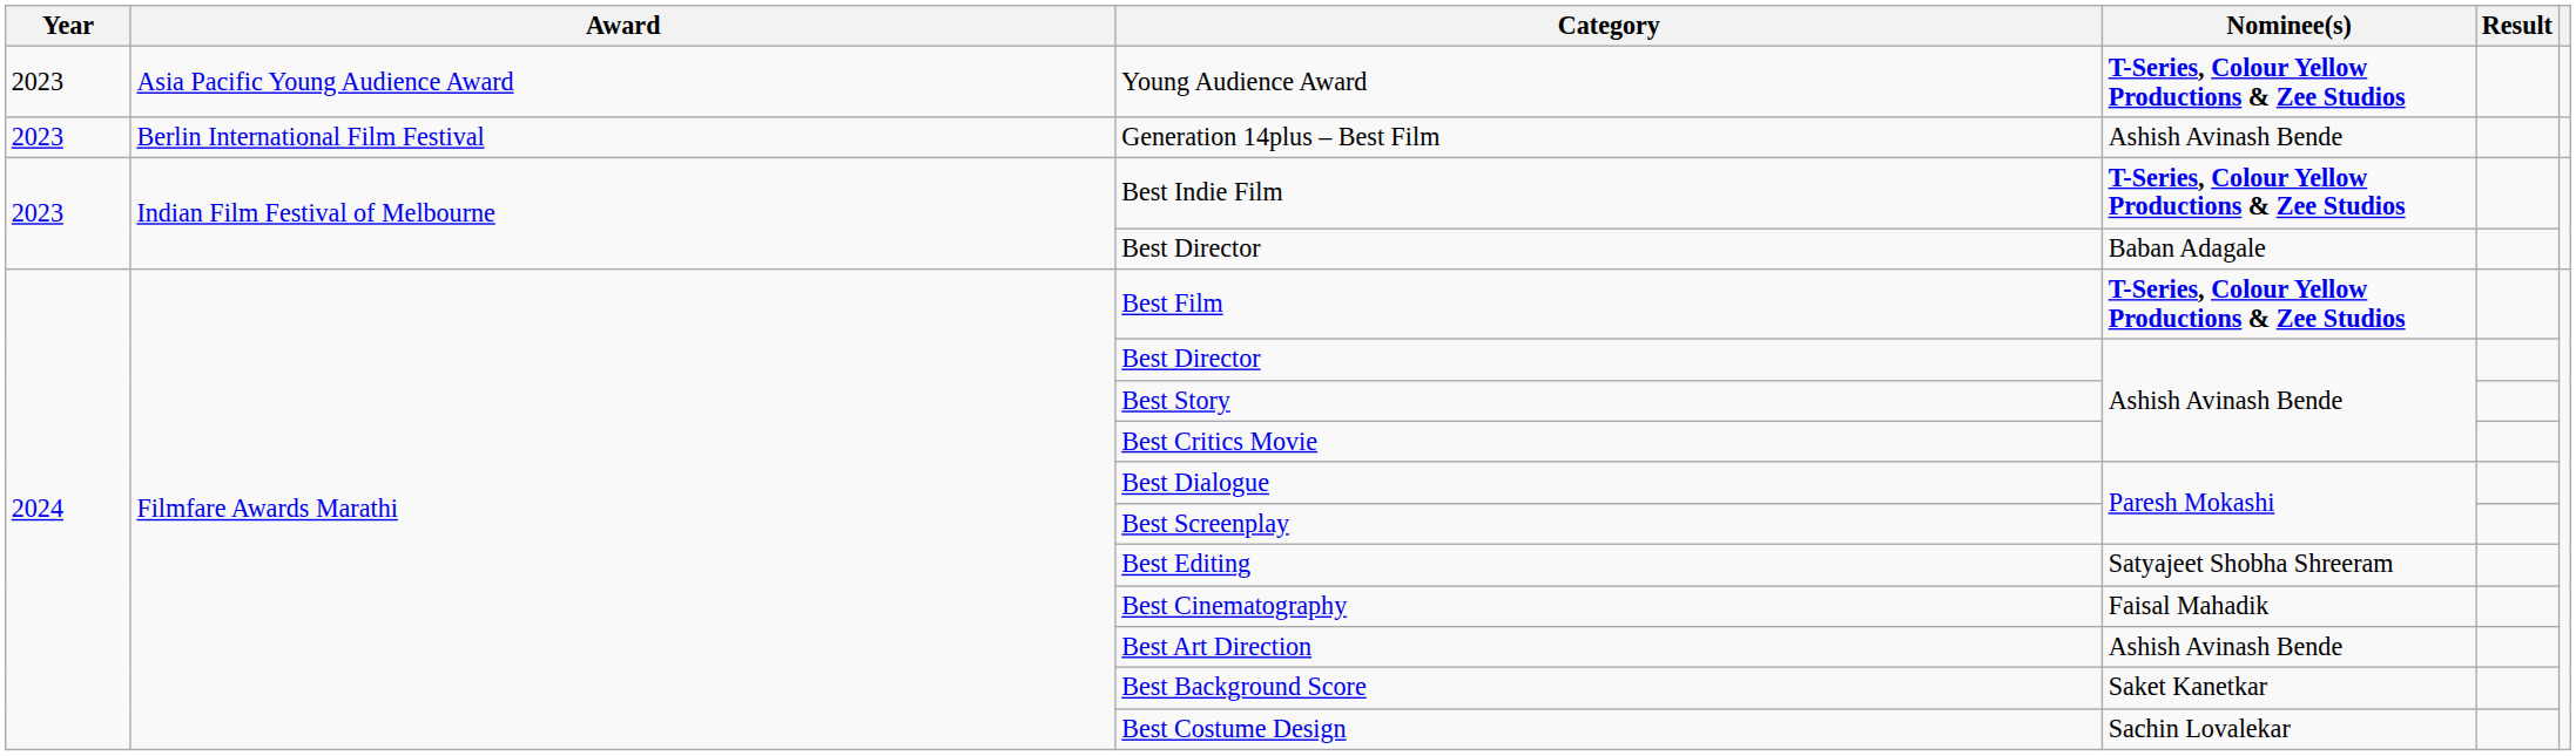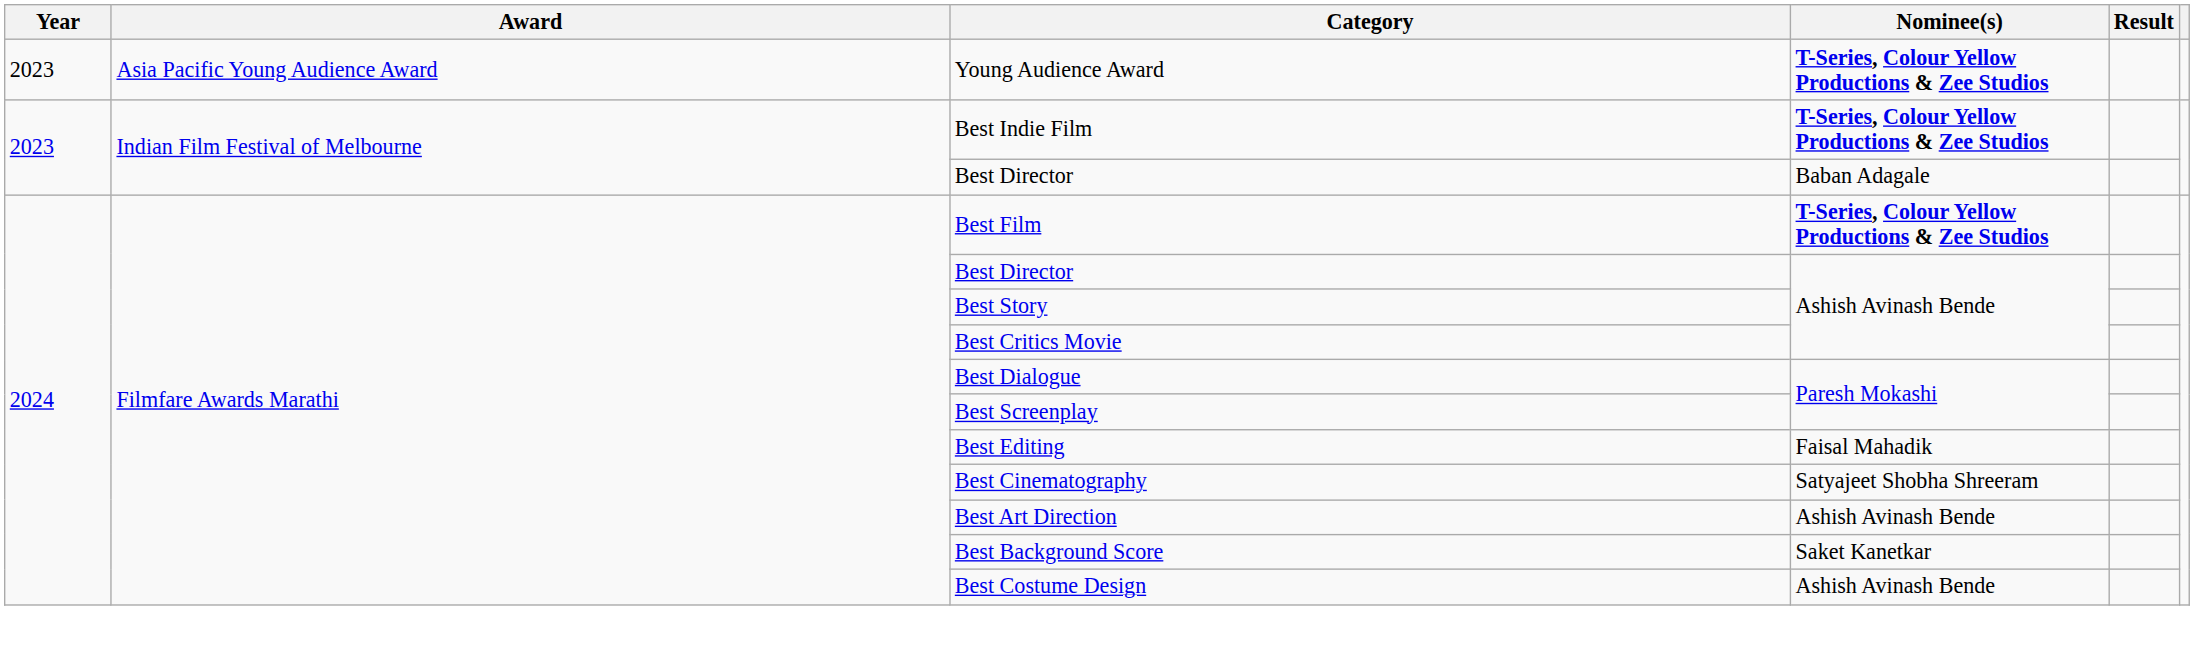- row: 2023 | Berlin International Film Festival | Generation 14plus – Best Film | Ashish Avinash Bende
Best Editing | Nominee(s): Satyajeet Shobha Shreeram -> Faisal Mahadik
Best Cinematography | Nominee(s): Faisal Mahadik -> Satyajeet Shobha Shreeram
Best Costume Design | Nominee(s): Sachin Lovalekar -> Ashish Avinash Bende
